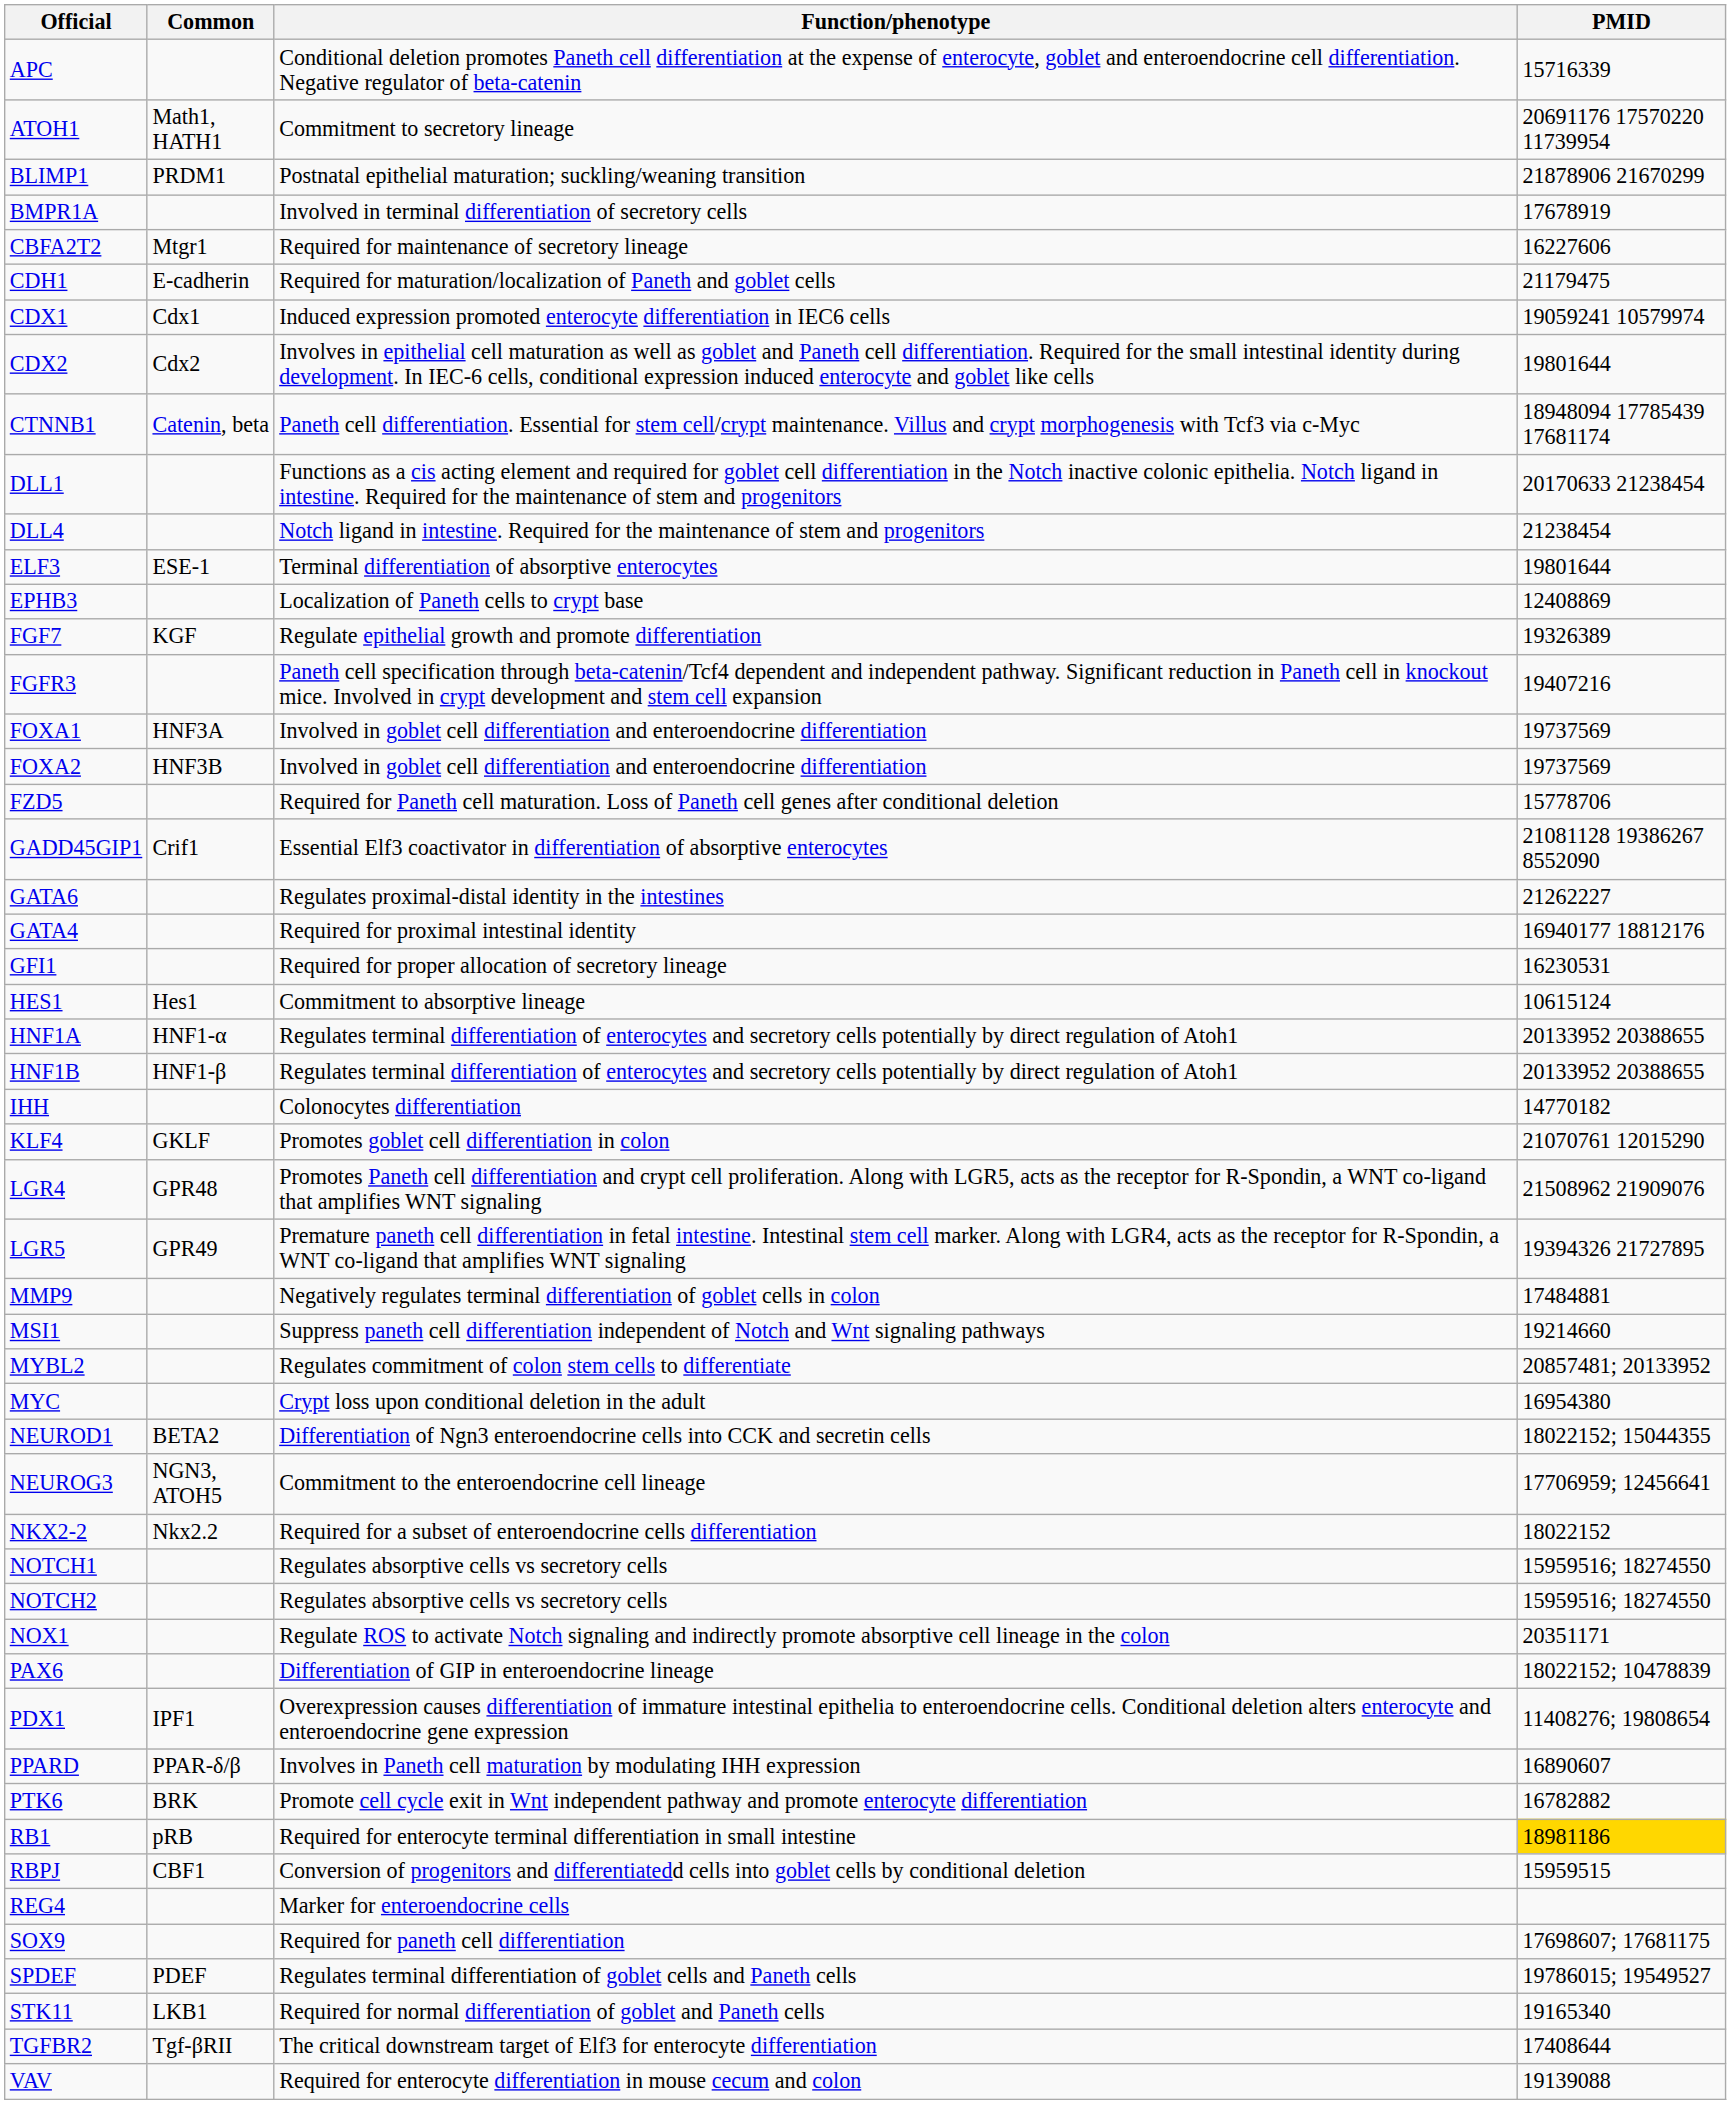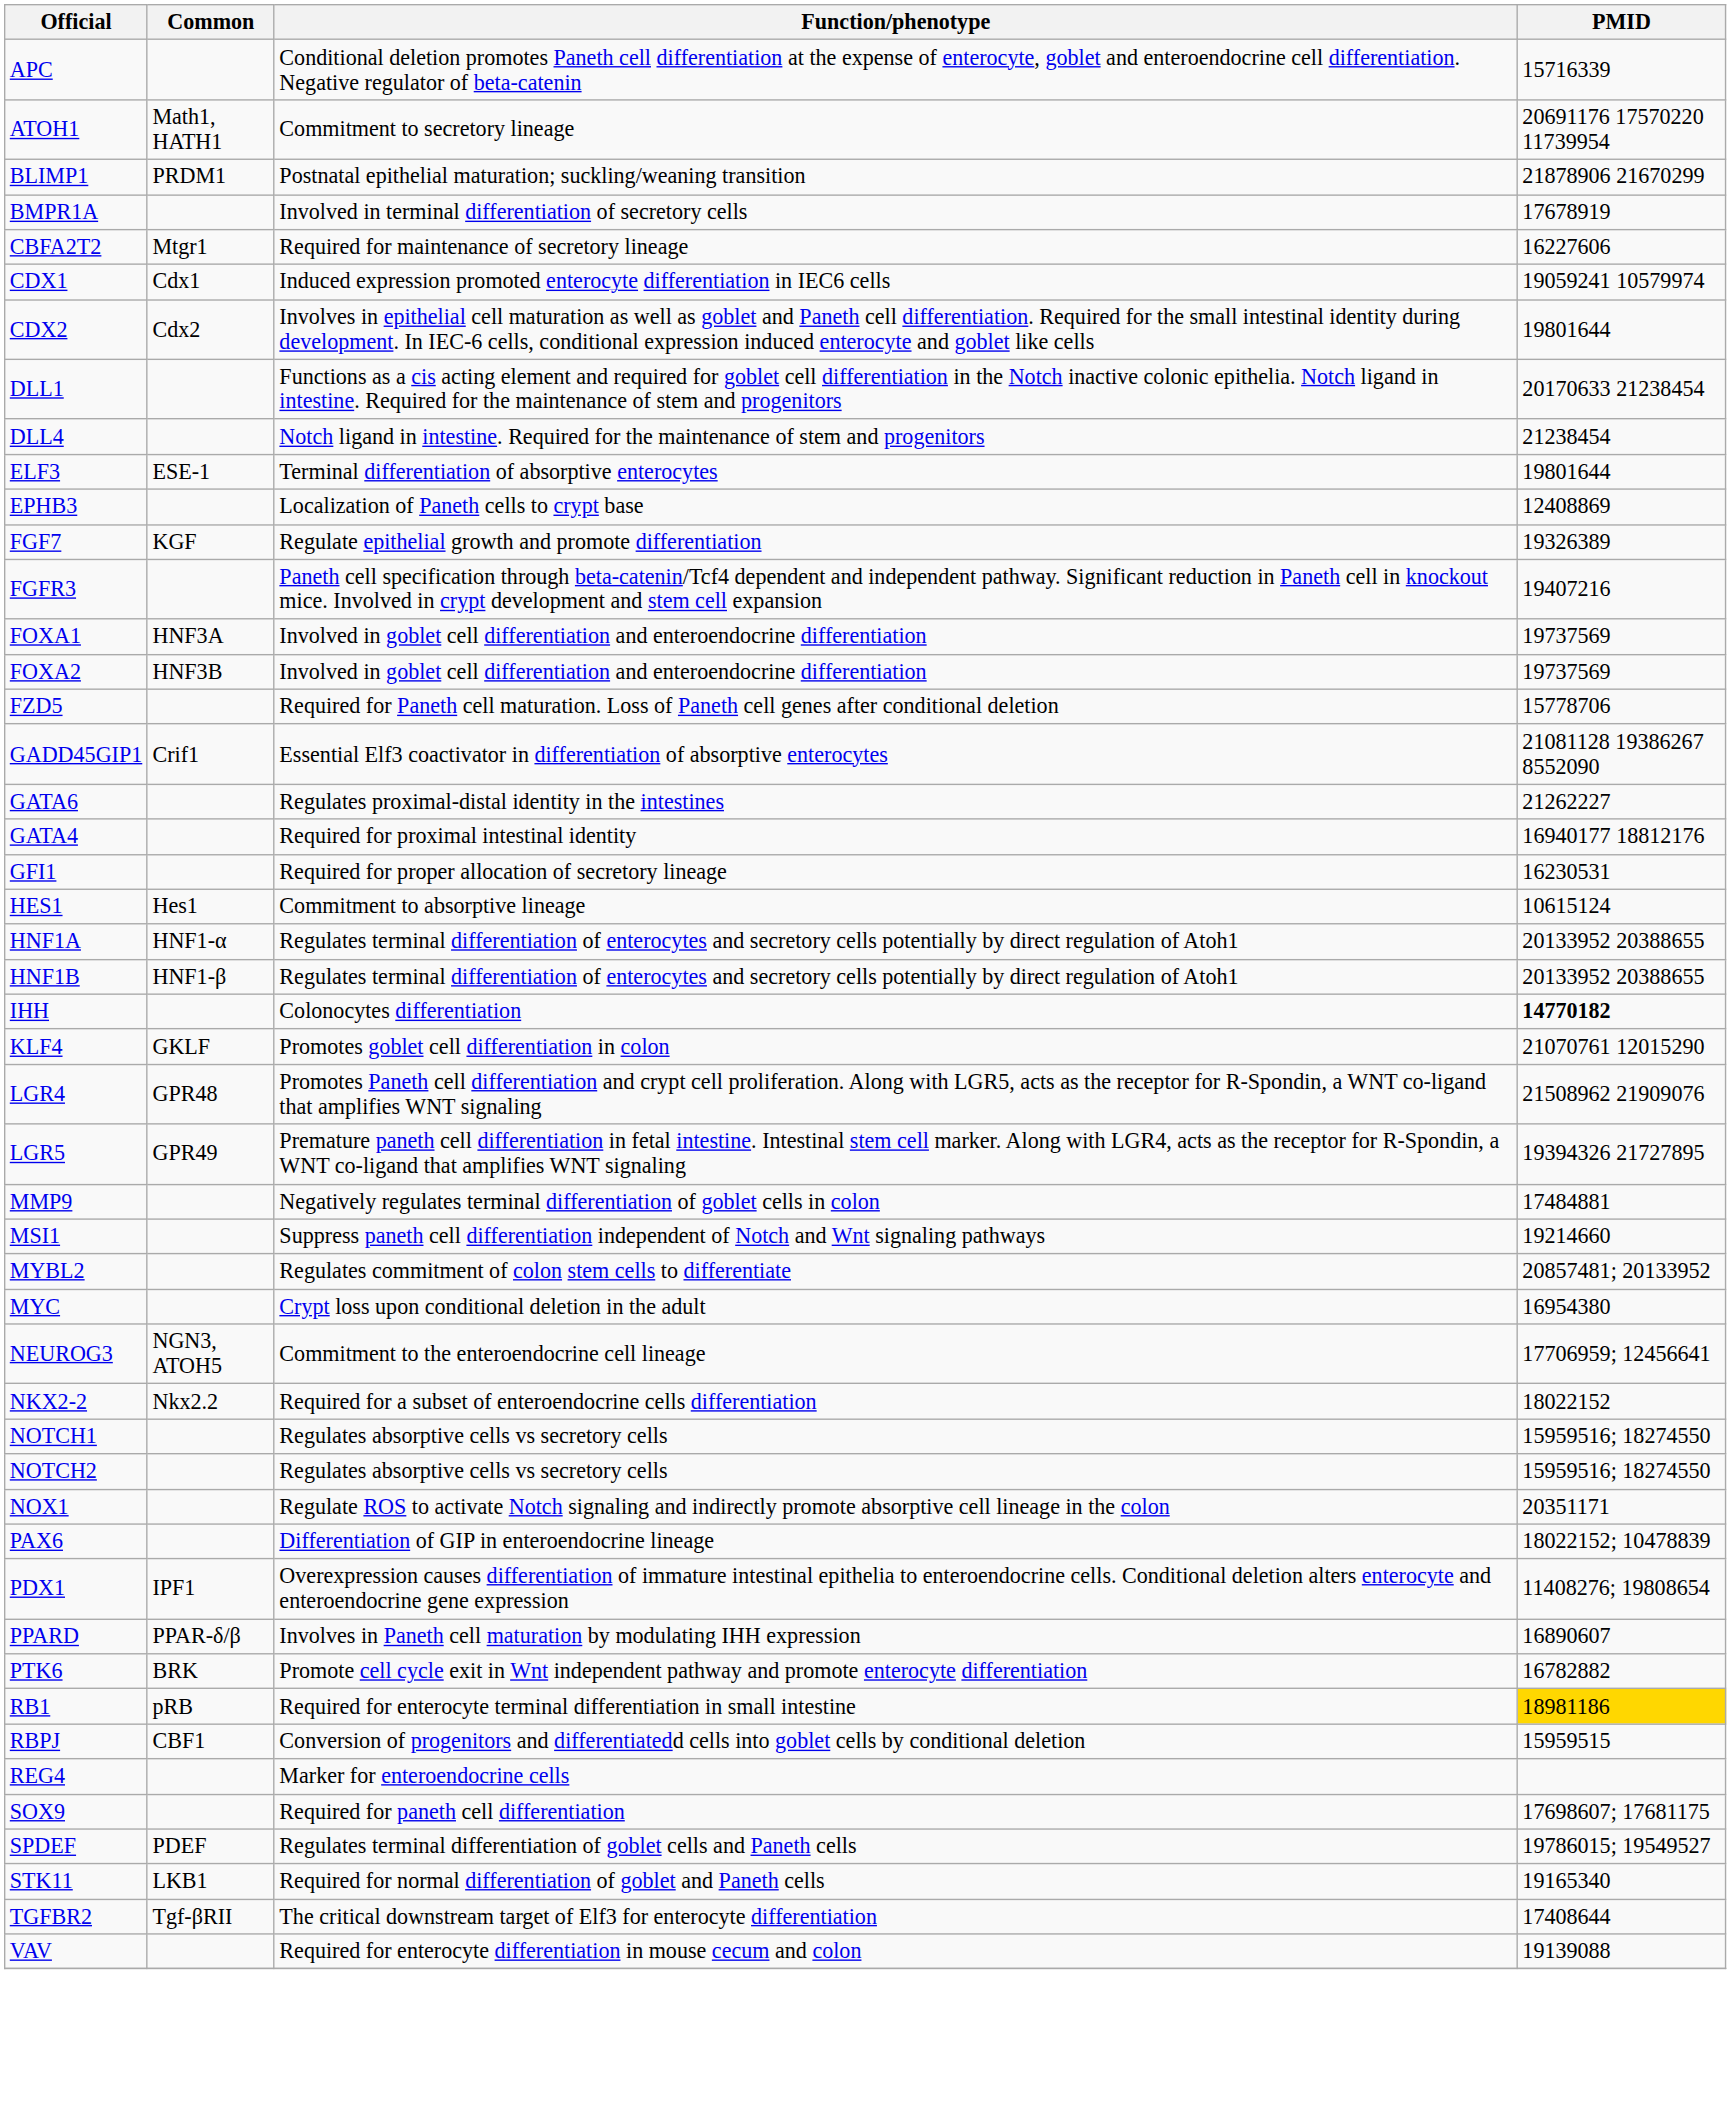- row: CDH1 | E-cadherin | Required for maturation/localization of Paneth and goblet cells | 21179475
- row: CTNNB1 | Catenin, beta | Paneth cell differentiation. Essential for stem cell/crypt maintenance. Villus and crypt morphogenesis with Tcf3 via c-Myc | 18948094 17785439 17681174
IHH | PMID: normal -> bold
- row: NEUROD1 | BETA2 | Differentiation of Ngn3 enteroendocrine cells into CCK and secretin cells | 18022152; 15044355
